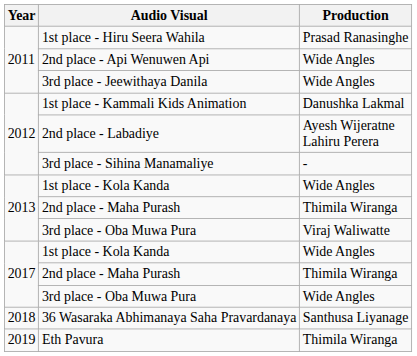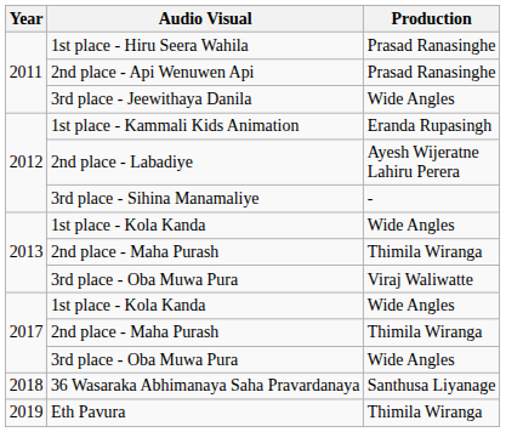2nd place - Api Wenuwen Api | Production: Wide Angles -> Prasad Ranasinghe
1st place - Kammali Kids Animation | Production: Danushka Lakmal -> Eranda Rupasingh
